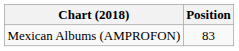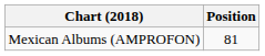Mexican Albums (AMPROFON) | Position: 83 -> 81
